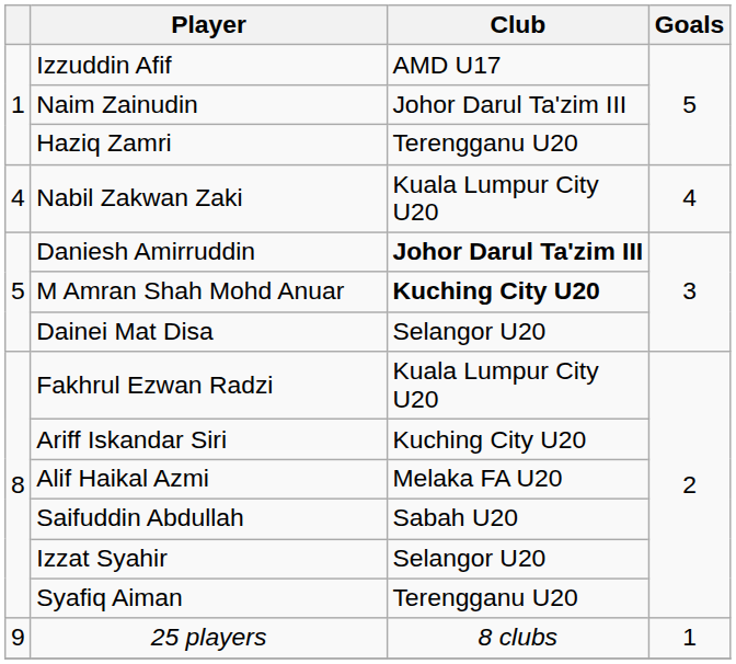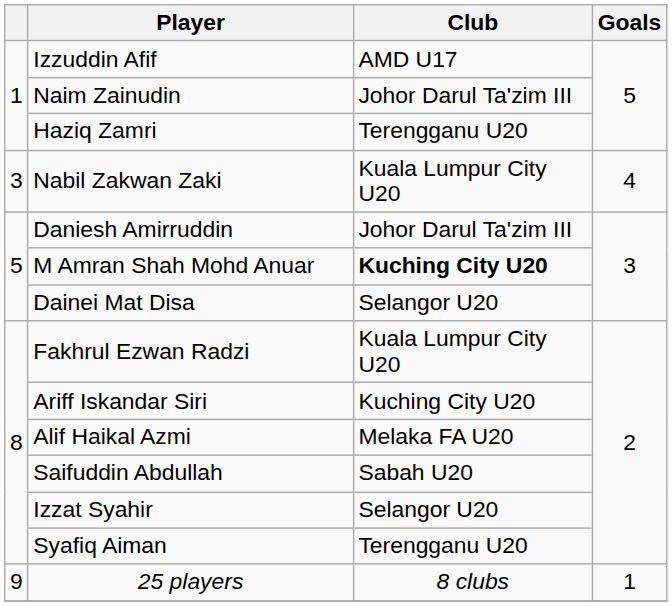Nabil Zakwan Zaki | column 1: 4 -> 3
Daniesh Amirruddin | Club: bold -> normal
